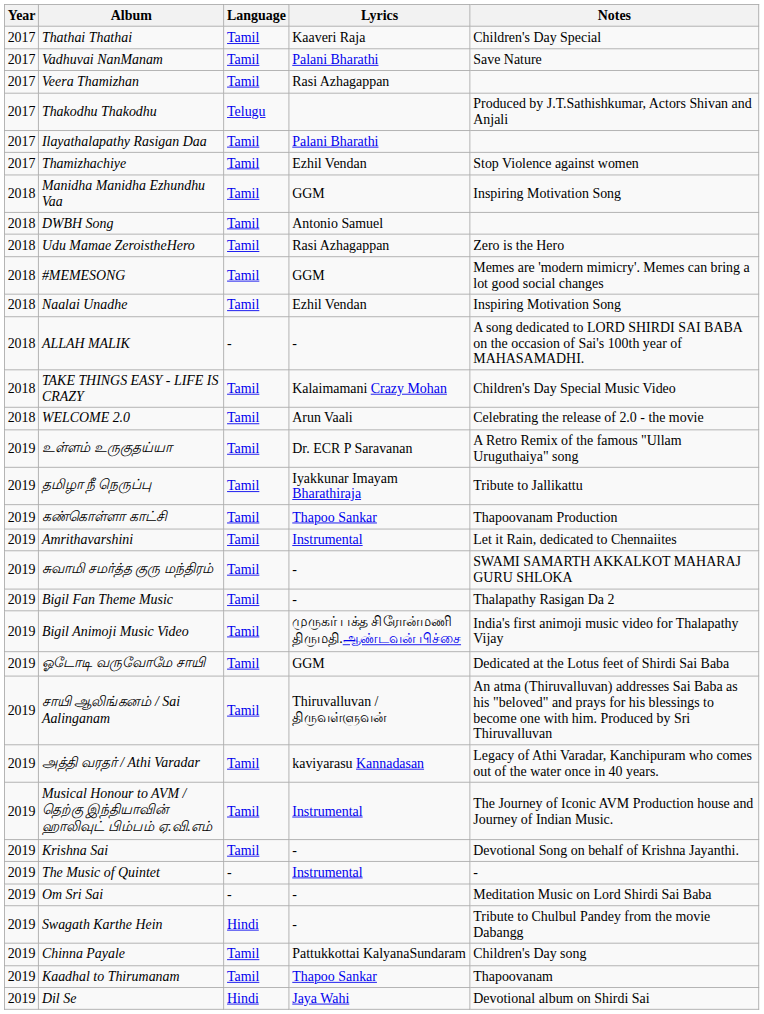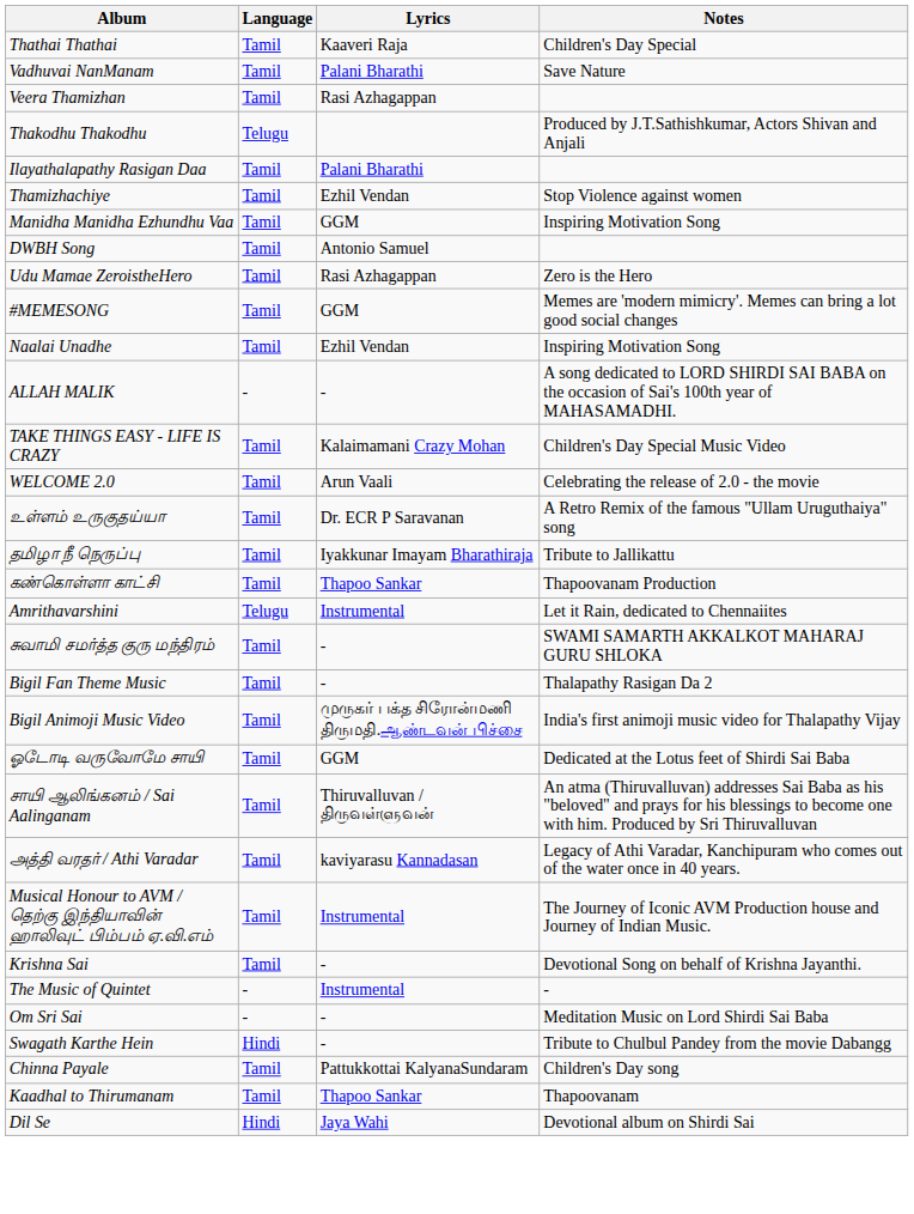- column: Year | 2017 | 2017 | 2017 | 2017 | 2017 | 2017 | 2018 | 2018 | 2018 | 2018 | 2018 | 2018 | 2018 | 2018 | 2019 | 2019 | 2019 | 2019 | 2019 | 2019 | 2019 | 2019 | 2019 | 2019 | 2019 | 2019 | 2019 | 2019 | 2019 | 2019 | 2019 | 2019
Amrithavarshini | Language: Tamil -> Telugu
